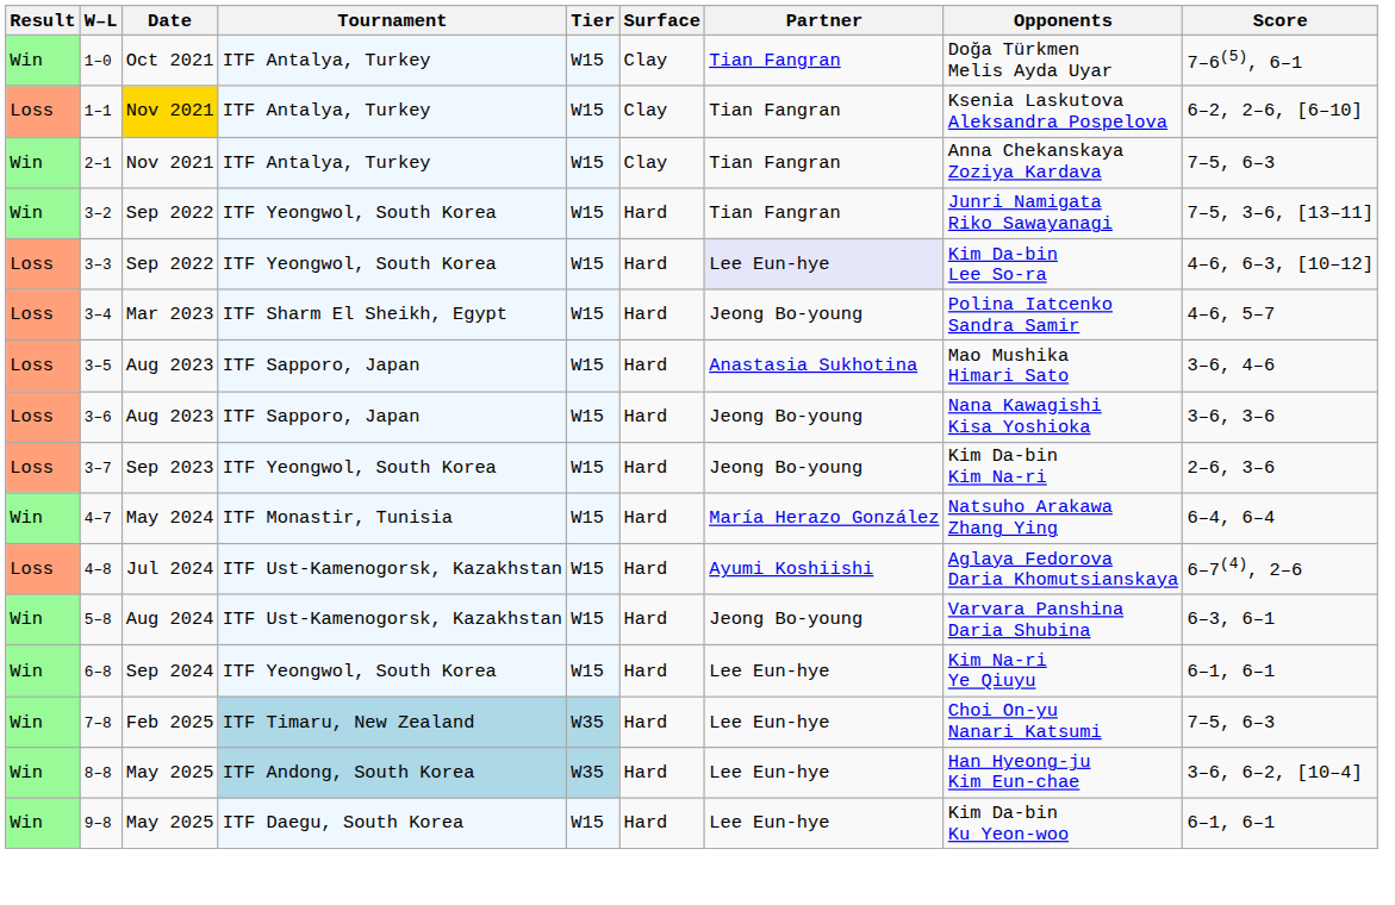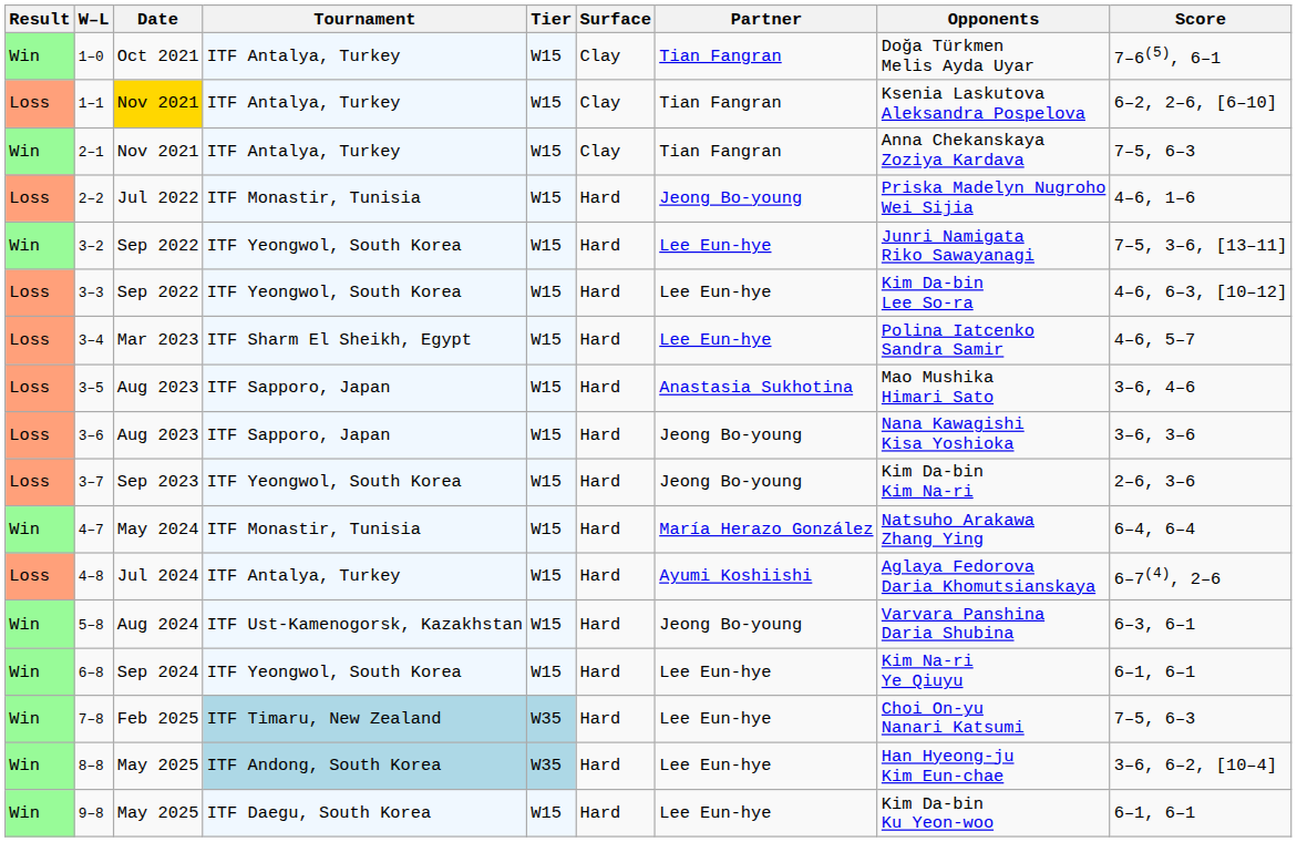+ row: Loss | 2–2 | Jul 2022 | ITF Monastir, Tunisia | W15 | Hard | Jeong Bo-young | Priska Madelyn Nugroho Wei Sijia | 4–6, 1–6
3–2 | Partner: Tian Fangran -> Lee Eun-hye
3–3 | Partner: lavender background -> no background
3–4 | Partner: Jeong Bo-young -> Lee Eun-hye
4–8 | Tournament: ITF Ust-Kamenogorsk, Kazakhstan -> ITF Antalya, Turkey
